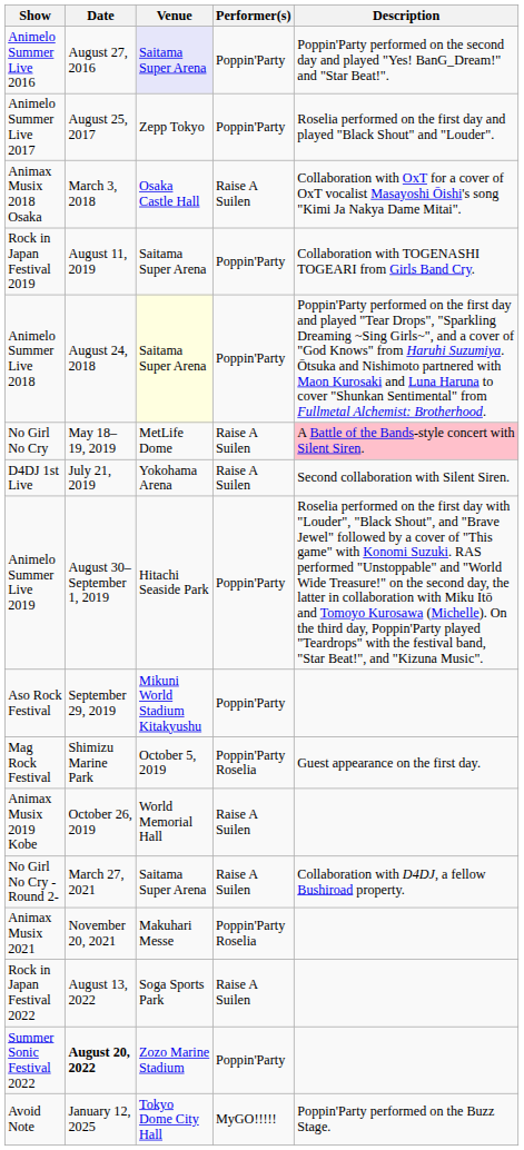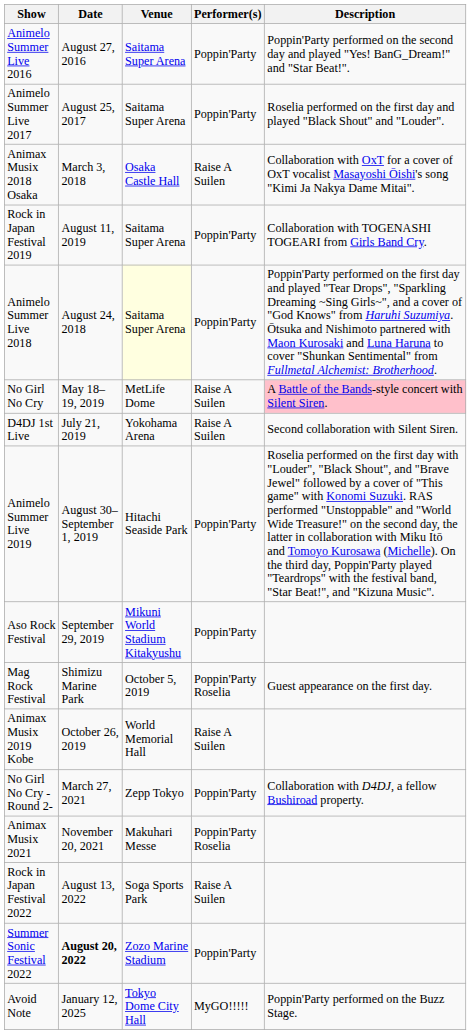Animelo Summer Live 2016 | Venue: lavender background -> no background
Animelo Summer Live 2017 | Venue: Zepp Tokyo -> Saitama Super Arena
No Girl No Cry -Round 2- | Venue: Saitama Super Arena -> Zepp Tokyo
No Girl No Cry -Round 2- | Performer(s): Raise A Suilen -> Poppin'Party
